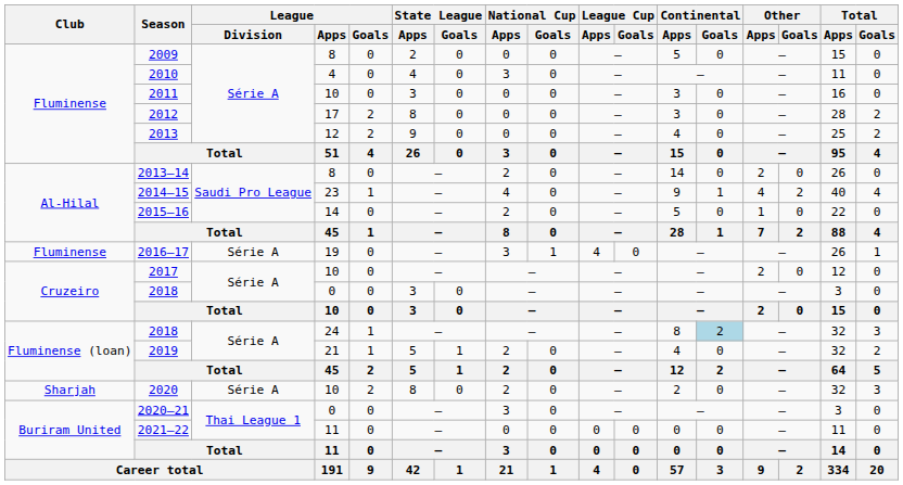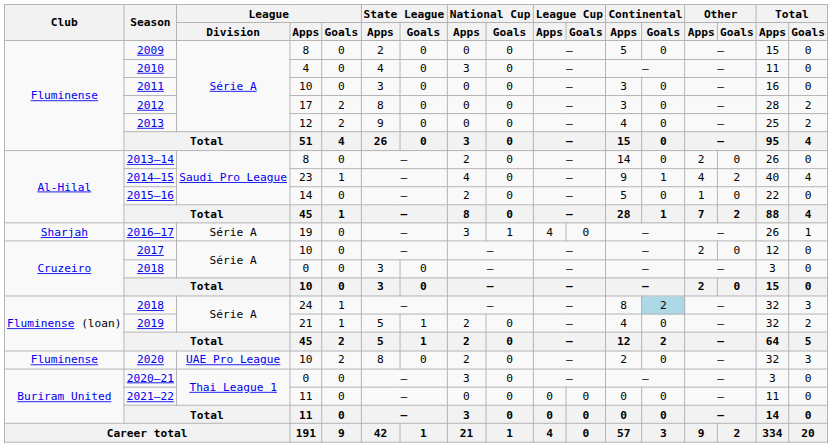2016–17 | Club: Fluminense -> Sharjah
2020 | Club: Sharjah -> Fluminense
2020 | League / Division: Série A -> UAE Pro League
